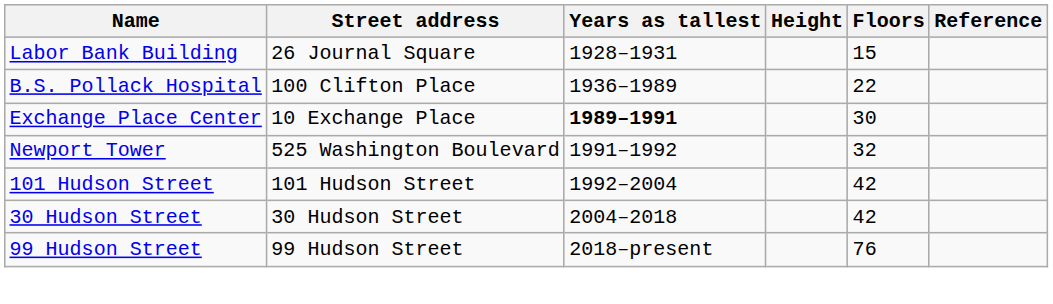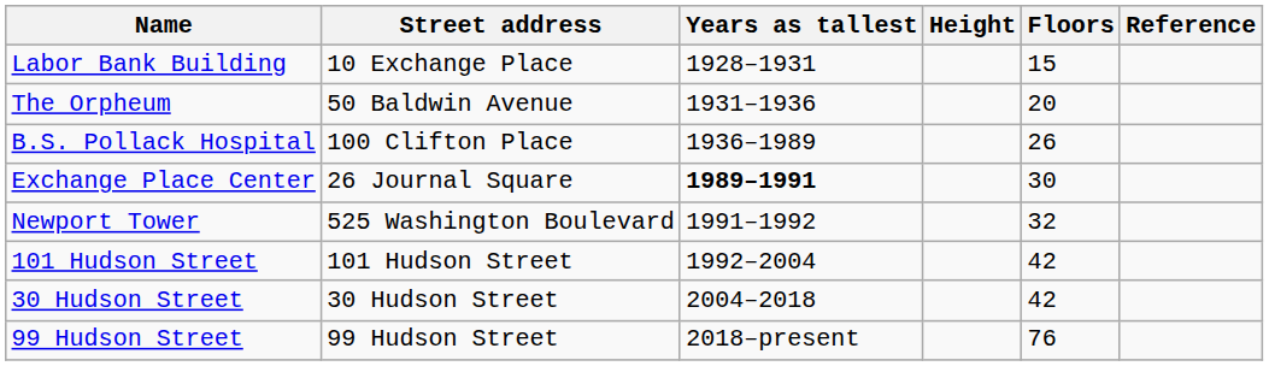Labor Bank Building | Street address: 26 Journal Square -> 10 Exchange Place
+ row: The Orpheum | 50 Baldwin Avenue | 1931–1936 | 20
B.S. Pollack Hospital | Floors: 22 -> 26
Exchange Place Center | Street address: 10 Exchange Place -> 26 Journal Square
